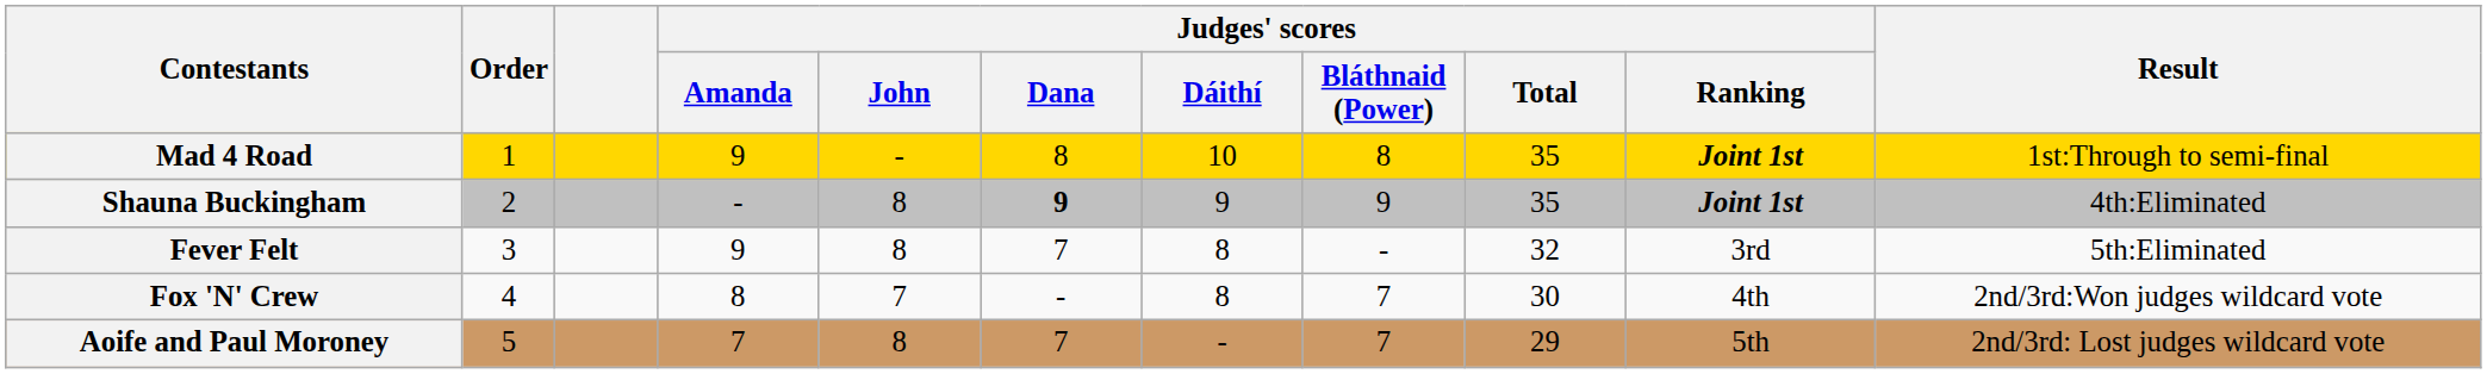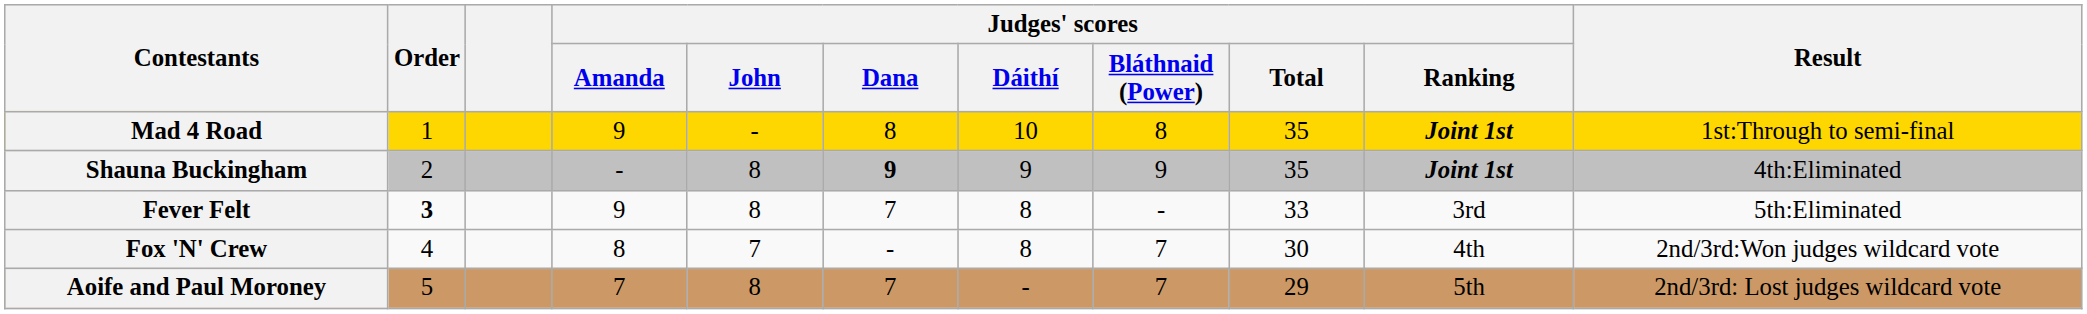Fever Felt | Order: normal -> bold
Fever Felt | Judges' scores / Total: 32 -> 33
